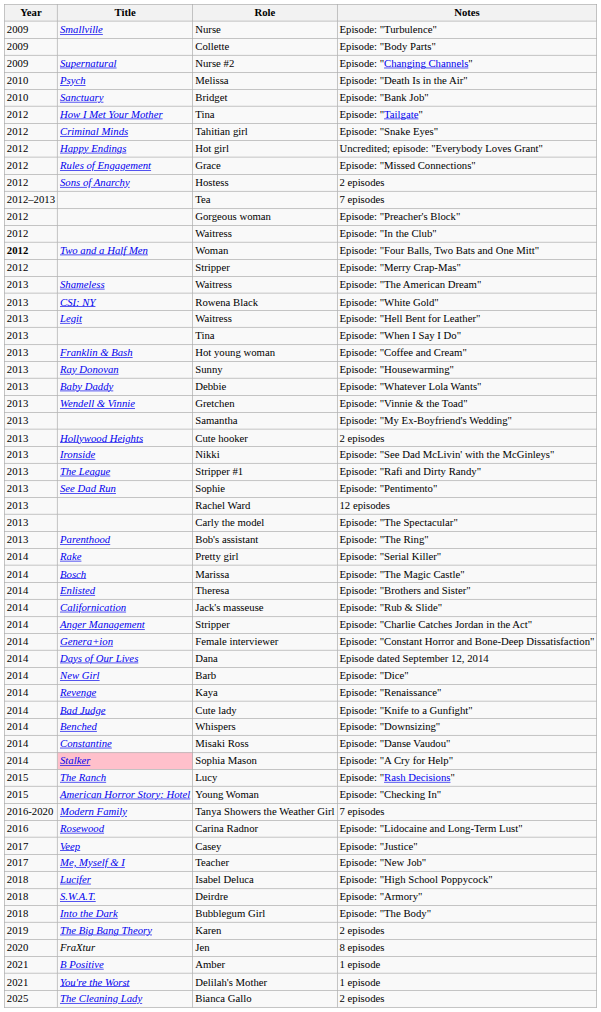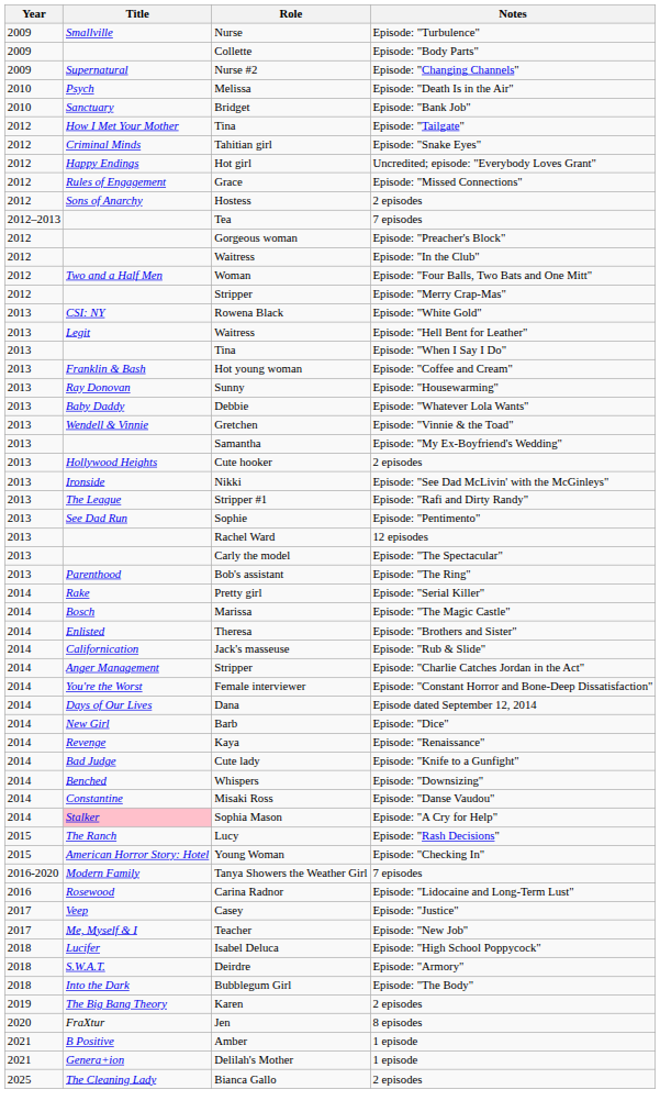Woman | Year: bold -> normal
- row: 2013 | Shameless | Waitress | Episode: "The American Dream"
Female interviewer | Title: Genera+ion -> You're the Worst
Delilah's Mother | Title: You're the Worst -> Genera+ion
